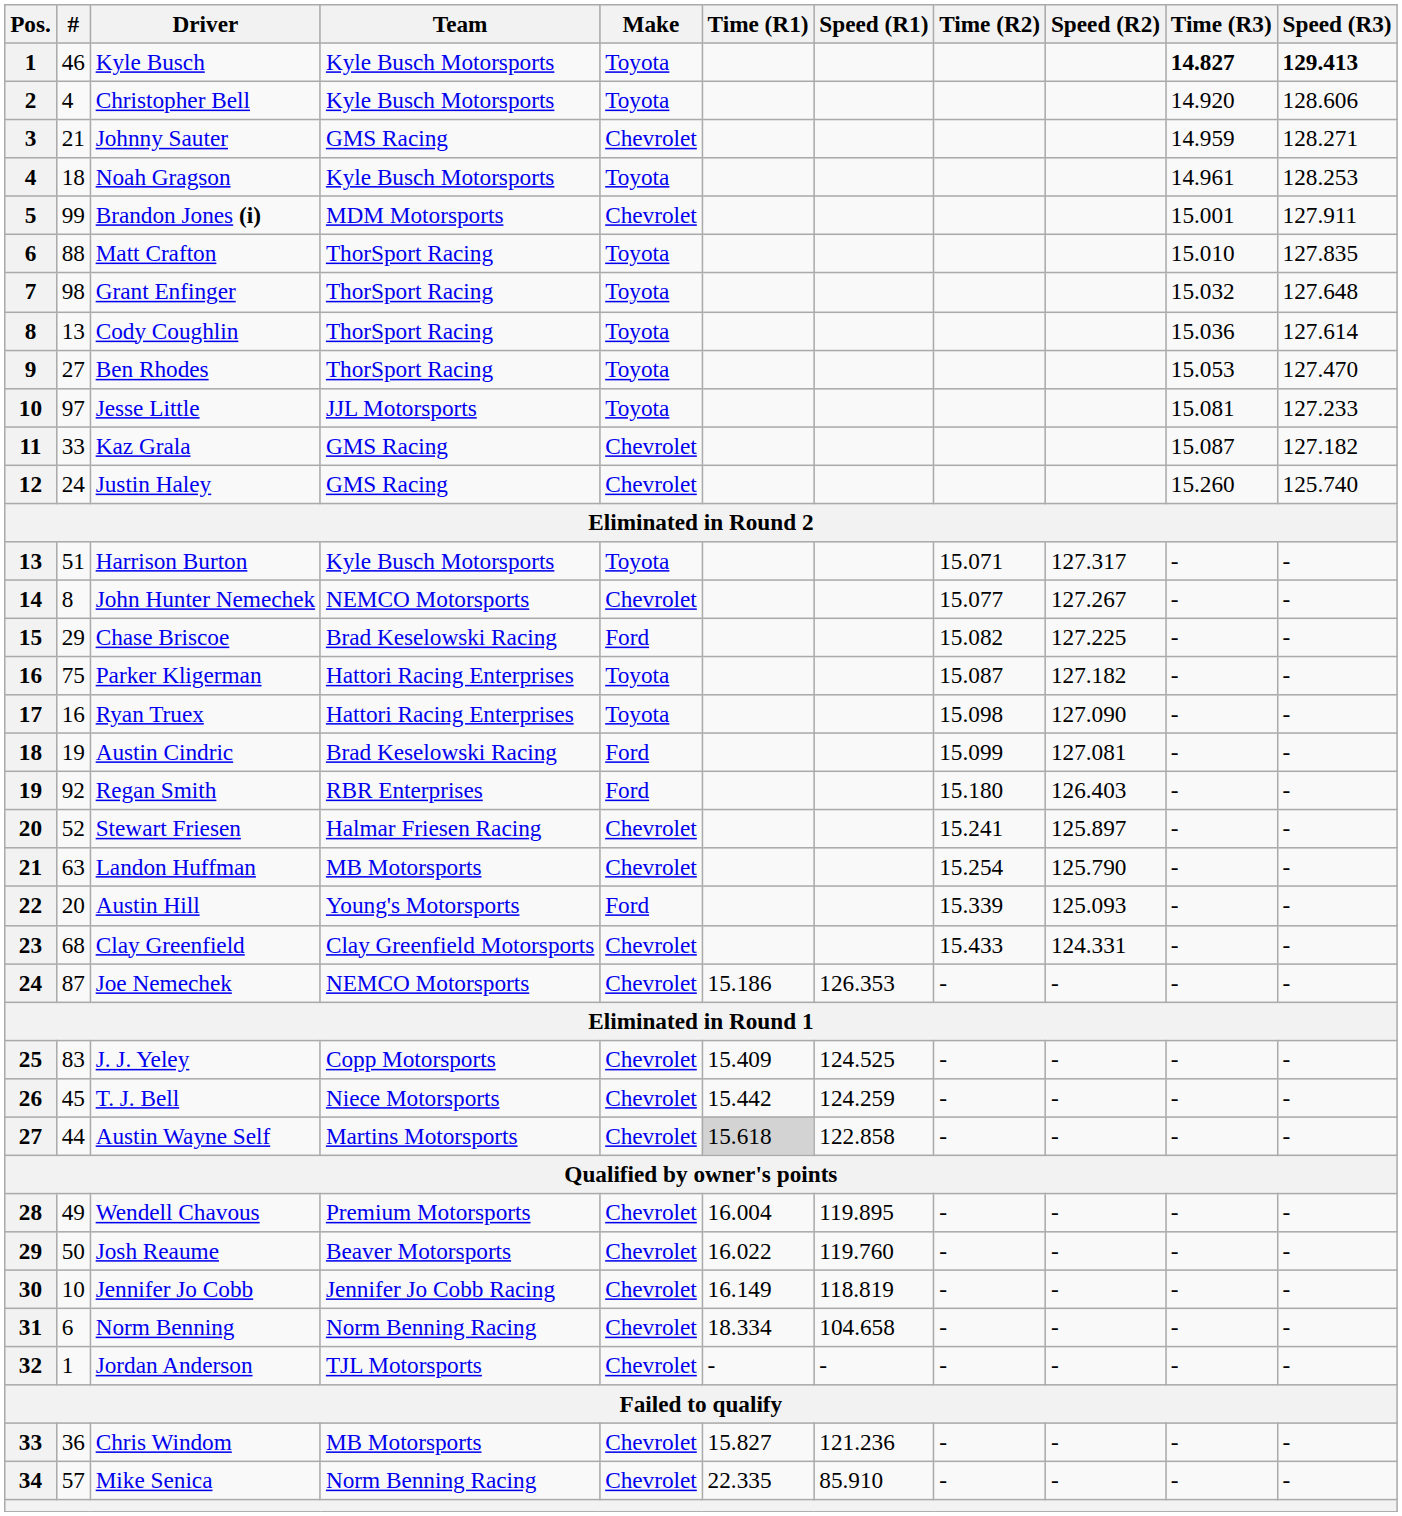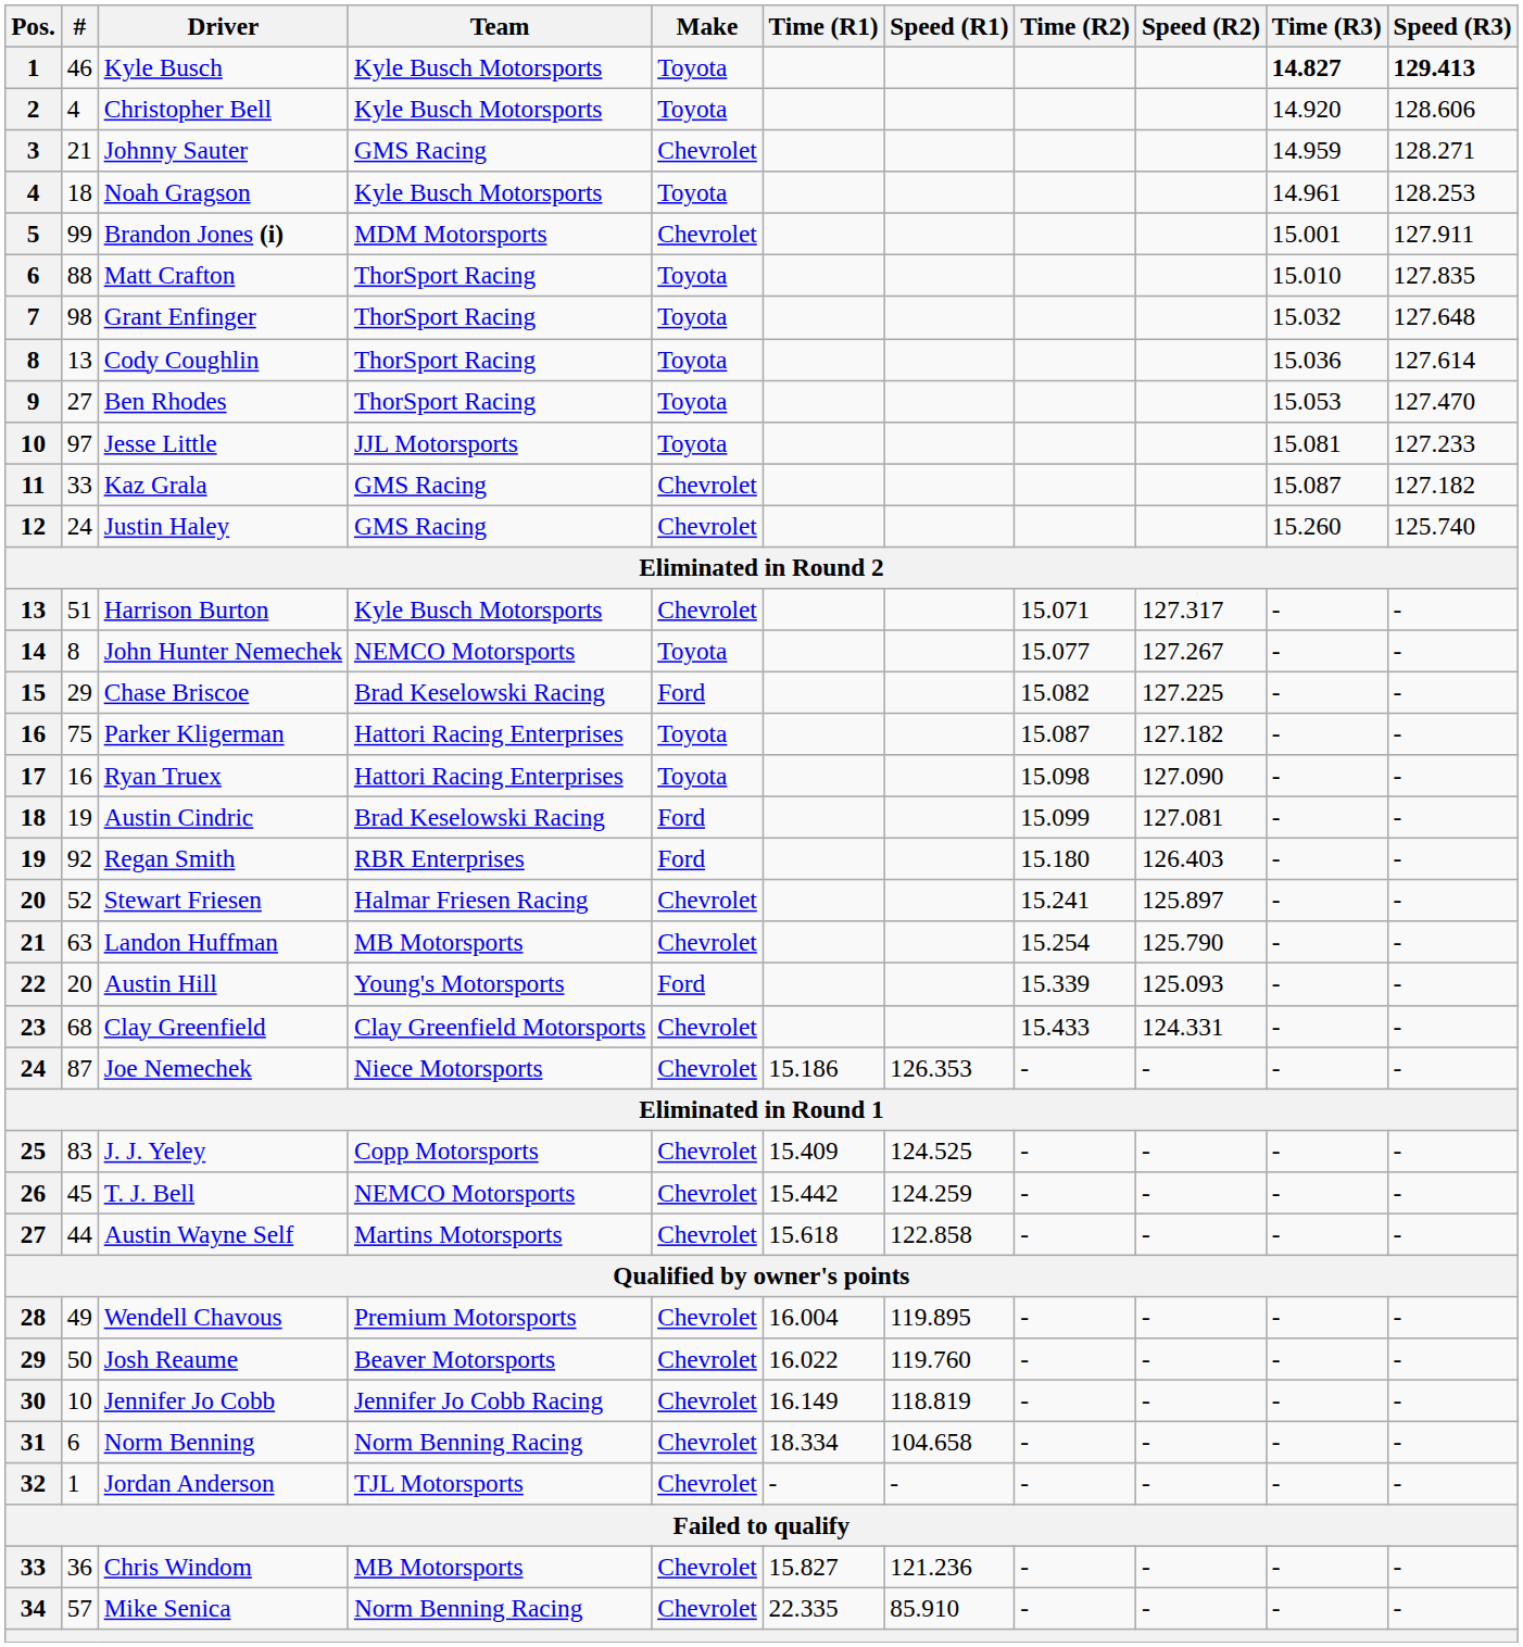Harrison Burton | Make: Toyota -> Chevrolet
John Hunter Nemechek | Make: Chevrolet -> Toyota
Joe Nemechek | Team: NEMCO Motorsports -> Niece Motorsports
T. J. Bell | Team: Niece Motorsports -> NEMCO Motorsports
Austin Wayne Self | Time (R1): lightgrey background -> no background
